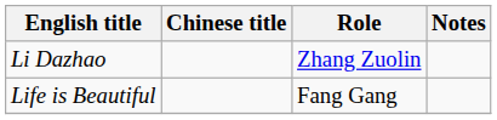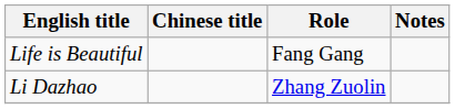rows swapped: Life is Beautiful <-> Li Dazhao
